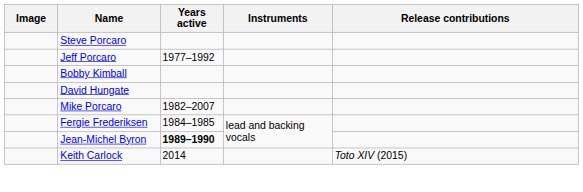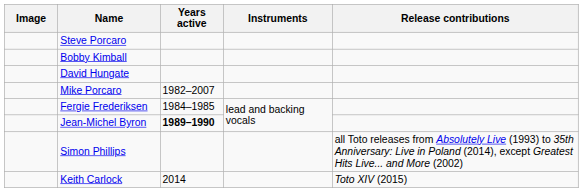- row: Jeff Porcaro | 1977–1992
+ row: Simon Phillips | all Toto releases from Absolutely Live (1993) to 35th Anniversary: Live in Poland (2014), except Greatest Hits Live... and More (2002)
